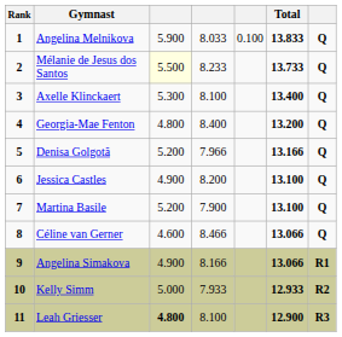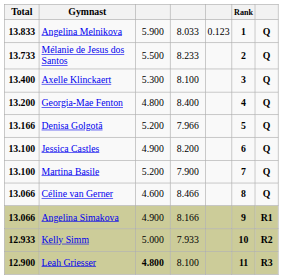columns swapped: Rank <-> Total
Angelina Melnikova | column 5: 0.100 -> 0.123
Mélanie de Jesus dos Santos | column 3: lightyellow background -> no background
